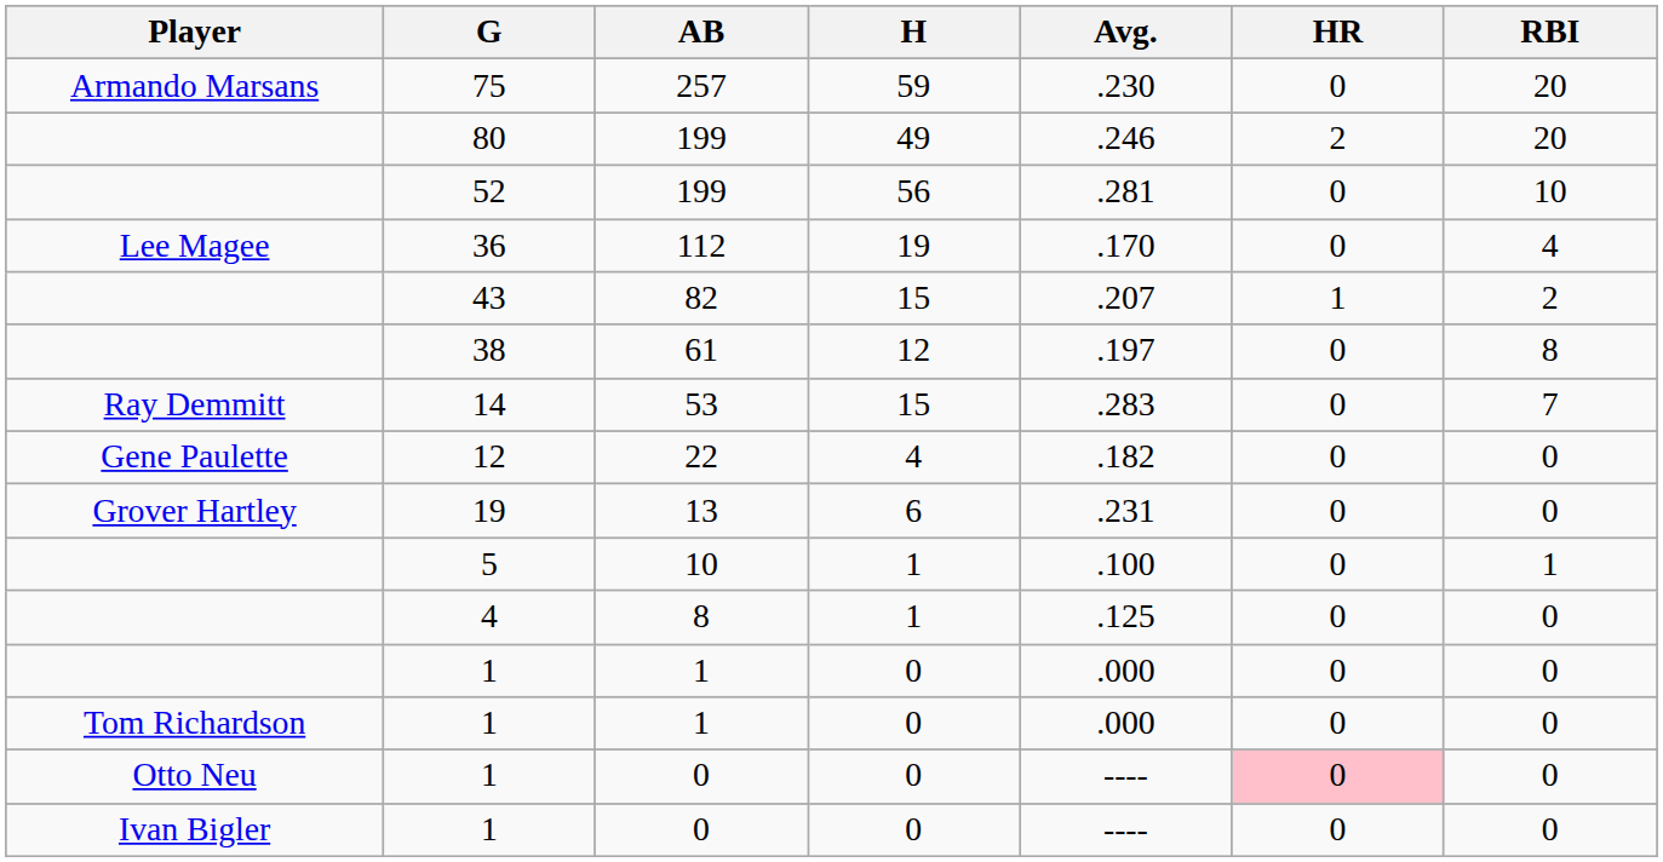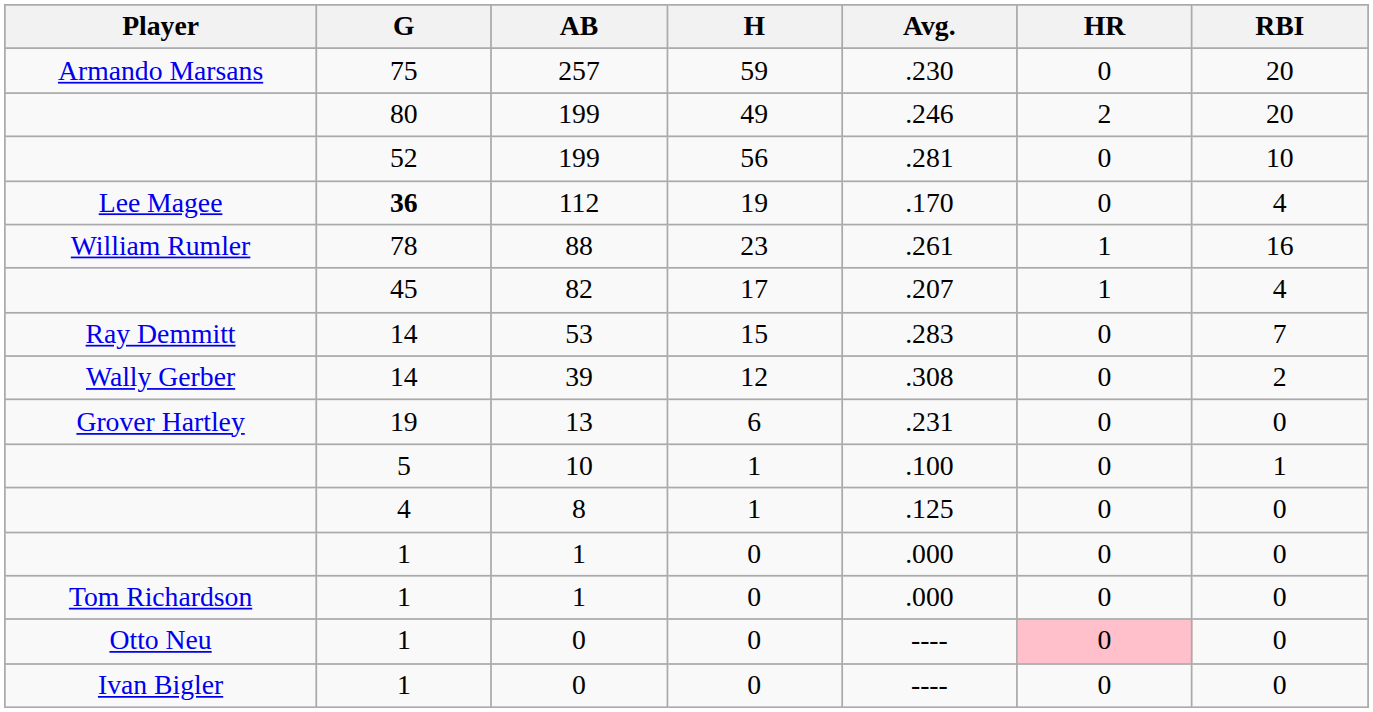112 | G: normal -> bold
+ row: William Rumler | 78 | 88 | 23 | .261 | 1 | 16
82 | G: 43 -> 45
82 | H: 15 -> 17
82 | RBI: 2 -> 4
- row: 38 | 61 | 12 | .197 | 0 | 8
+ row: Wally Gerber | 14 | 39 | 12 | .308 | 0 | 2
- row: Gene Paulette | 12 | 22 | 4 | .182 | 0 | 0
